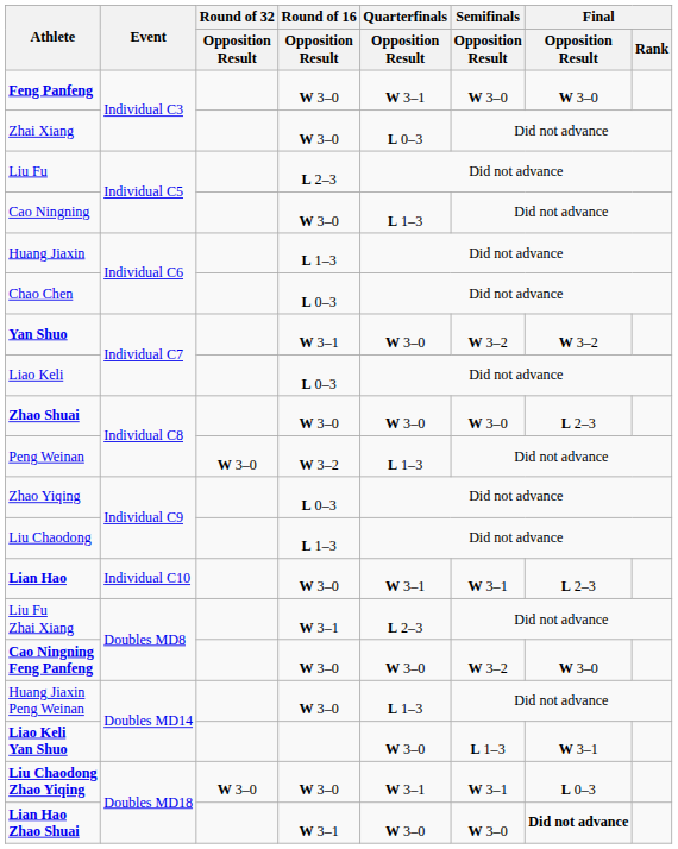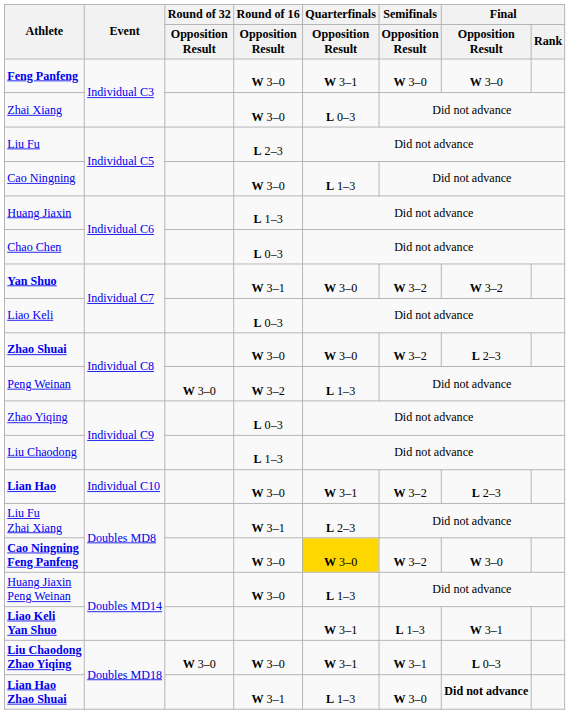Zhao Shuai | Semifinals / Opposition Result: W 3–0 -> W 3–2
Lian Hao | Semifinals / Opposition Result: W 3–1 -> W 3–2
Cao Ningning Feng Panfeng | Quarterfinals / Opposition Result: no background -> gold background
Liao Keli Yan Shuo | Quarterfinals / Opposition Result: W 3–0 -> W 3–1
Lian Hao Zhao Shuai | Quarterfinals / Opposition Result: W 3–0 -> L 1–3
